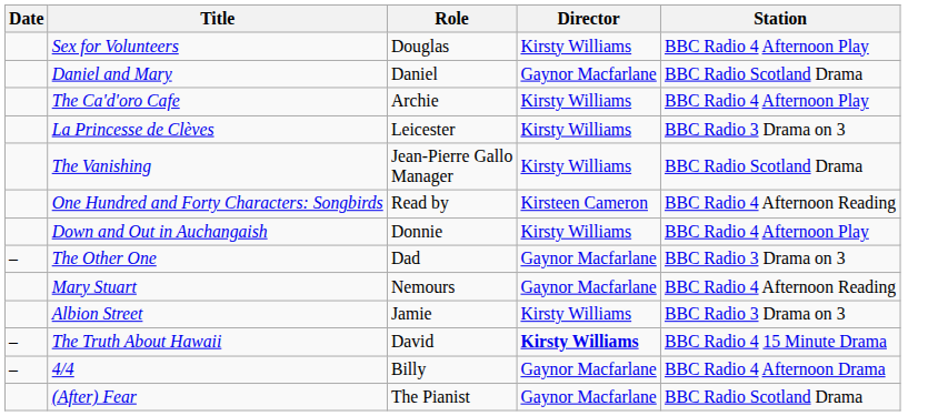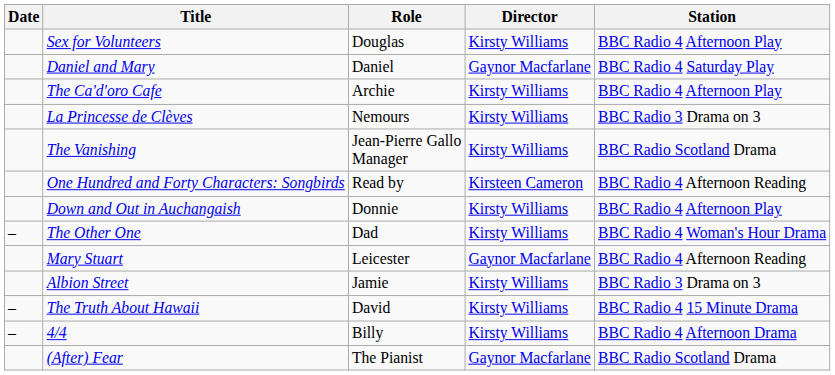Daniel and Mary | Station: BBC Radio Scotland Drama -> BBC Radio 4 Saturday Play
La Princesse de Clèves | Role: Leicester -> Nemours
The Other One | Director: Gaynor Macfarlane -> Kirsty Williams
The Other One | Station: BBC Radio 3 Drama on 3 -> BBC Radio 4 Woman's Hour Drama
Mary Stuart | Role: Nemours -> Leicester
The Truth About Hawaii | Director: bold -> normal
4/4 | Director: Gaynor Macfarlane -> Kirsty Williams
